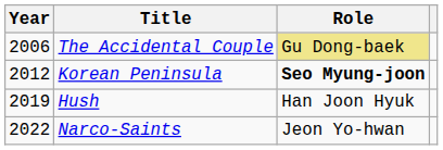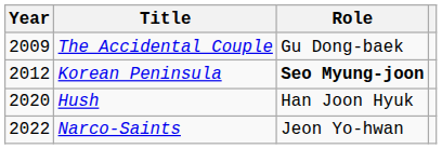The Accidental Couple | Year: 2006 -> 2009
The Accidental Couple | Role: khaki background -> no background
Hush | Year: 2019 -> 2020
